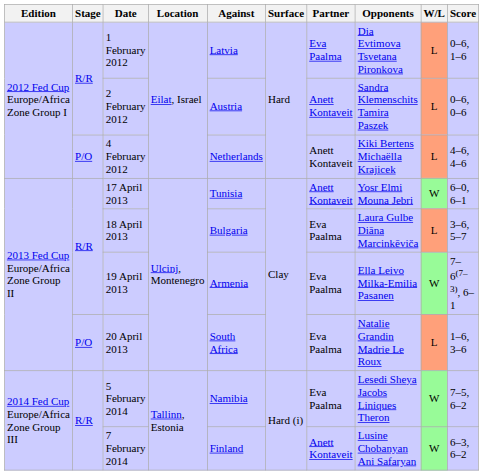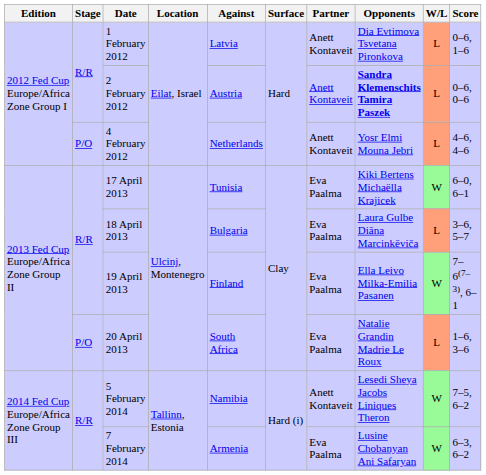1 February 2012 | Partner: Eva Paalma -> Anett Kontaveit
2 February 2012 | Opponents: normal -> bold
4 February 2012 | Opponents: Kiki Bertens Michaëlla Krajicek -> Yosr Elmi Mouna Jebri
17 April 2013 | Partner: Anett Kontaveit -> Eva Paalma
17 April 2013 | Opponents: Yosr Elmi Mouna Jebri -> Kiki Bertens Michaëlla Krajicek
19 April 2013 | Against: Armenia -> Finland
5 February 2014 | Partner: Eva Paalma -> Anett Kontaveit
7 February 2014 | Against: Finland -> Armenia
7 February 2014 | Partner: Anett Kontaveit -> Eva Paalma
